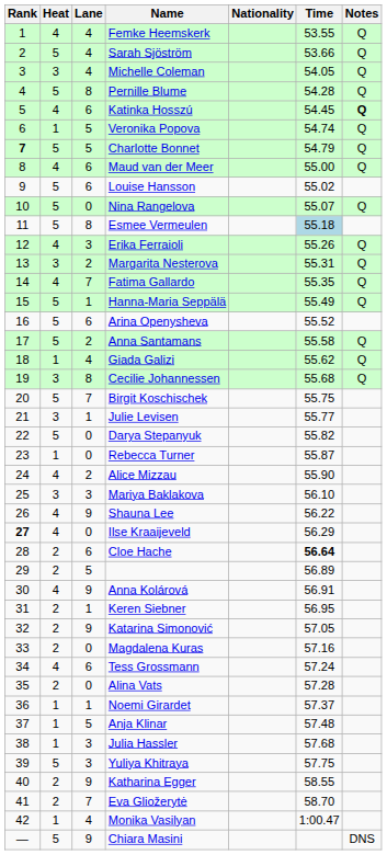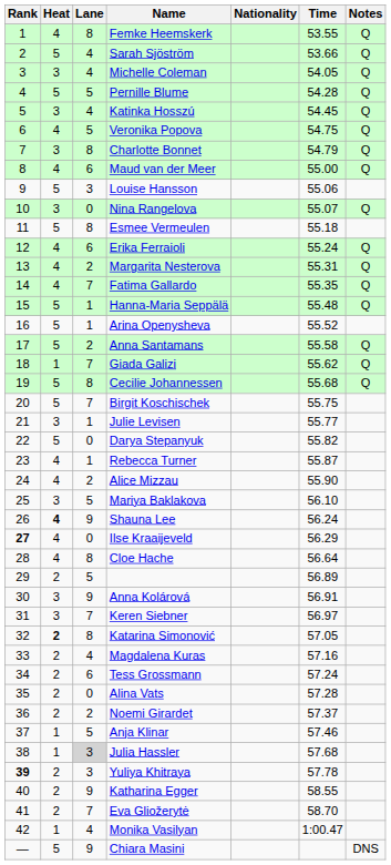Femke Heemskerk | Lane: 4 -> 8
Pernille Blume | Lane: 8 -> 5
Katinka Hosszú | Heat: 4 -> 3
Katinka Hosszú | Lane: 6 -> 4
Katinka Hosszú | Notes: bold -> normal
Veronika Popova | Heat: 1 -> 4
Veronika Popova | Time: 54.74 -> 54.75
Charlotte Bonnet | Rank: bold -> normal
Charlotte Bonnet | Heat: 5 -> 3
Charlotte Bonnet | Lane: 5 -> 8
Louise Hansson | Lane: 6 -> 3
Louise Hansson | Time: 55.02 -> 55.06
Nina Rangelova | Heat: 5 -> 3
Esmee Vermeulen | Time: lightblue background -> no background
Erika Ferraioli | Lane: 3 -> 6
Erika Ferraioli | Time: 55.26 -> 55.24
Margarita Nesterova | Heat: 3 -> 4
Hanna-Maria Seppälä | Time: 55.49 -> 55.48
Arina Openysheva | Lane: 6 -> 1
Giada Galizi | Lane: 4 -> 7
Cecilie Johannessen | Heat: 3 -> 5
Rebecca Turner | Heat: 1 -> 4
Rebecca Turner | Lane: 0 -> 1
Mariya Baklakova | Lane: 3 -> 5
Shauna Lee | Heat: normal -> bold
Shauna Lee | Time: 56.22 -> 56.24
Cloe Hache | Heat: 2 -> 4
Cloe Hache | Lane: 6 -> 8
Cloe Hache | Time: bold -> normal
Anna Kolárová | Heat: 4 -> 3
Keren Siebner | Heat: 2 -> 3
Keren Siebner | Lane: 1 -> 7
Keren Siebner | Time: 56.95 -> 56.97
Katarina Simonović | Heat: normal -> bold
Katarina Simonović | Lane: 9 -> 8
Magdalena Kuras | Lane: 0 -> 4
Tess Grossmann | Heat: 4 -> 2
Noemi Girardet | Heat: 1 -> 2
Noemi Girardet | Lane: 1 -> 2
Anja Klinar | Time: 57.48 -> 57.46
Julia Hassler | Lane: no background -> lightgrey background
Yuliya Khitraya | Rank: normal -> bold
Yuliya Khitraya | Heat: 5 -> 2
Yuliya Khitraya | Time: 57.75 -> 57.78
